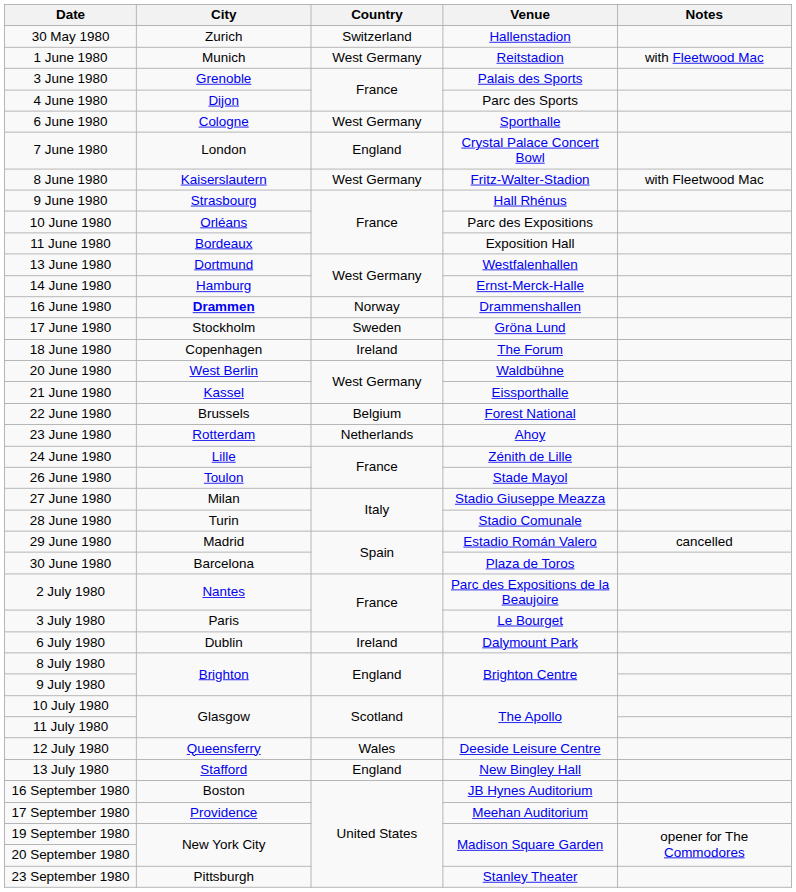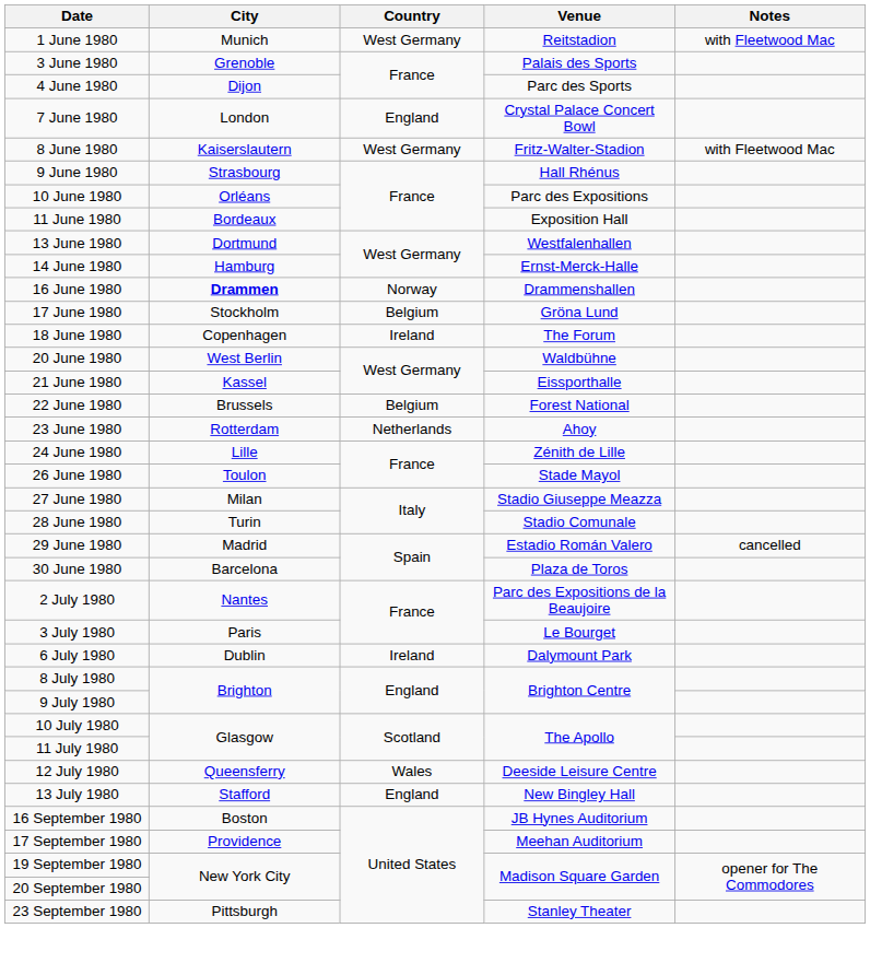- row: 30 May 1980 | Zurich | Switzerland | Hallenstadion
- row: 6 June 1980 | Cologne | West Germany | Sporthalle
17 June 1980 | Country: Sweden -> Belgium
